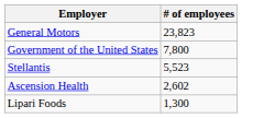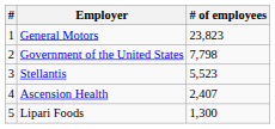+ column: # | 1 | 2 | 3 | 4 | 5
Government of the United States | # of employees: 7,800 -> 7,798
Ascension Health | # of employees: 2,602 -> 2,407
